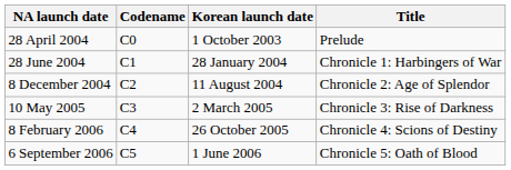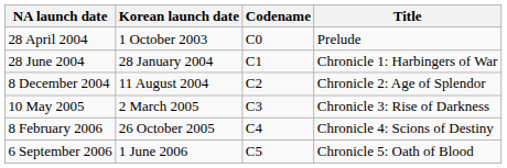columns swapped: Korean launch date <-> Codename
